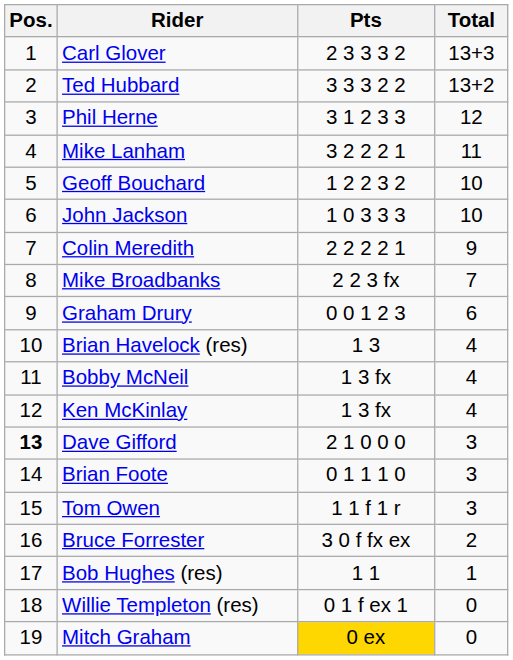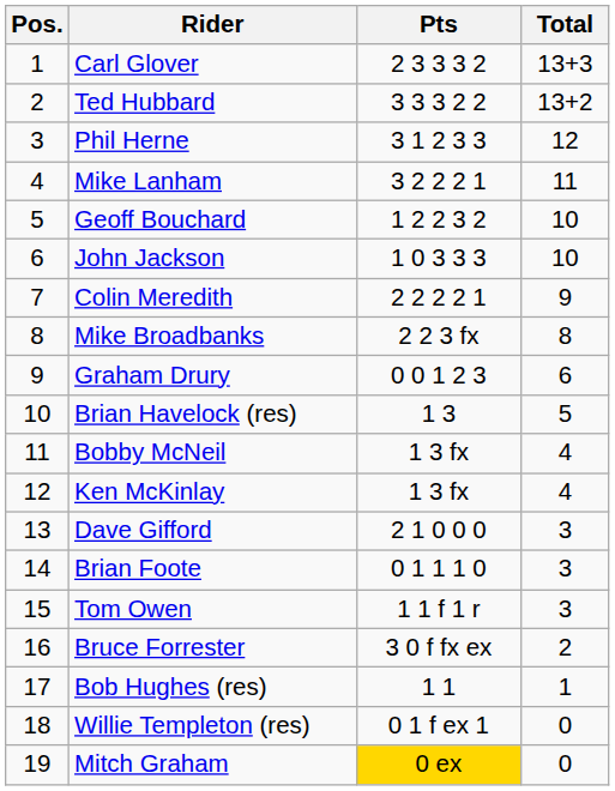Mike Broadbanks | Total: 7 -> 8
Brian Havelock (res) | Total: 4 -> 5
Dave Gifford | Pos.: bold -> normal
